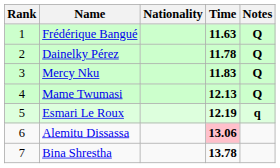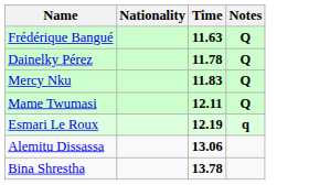- column: Rank | 1 | 2 | 3 | 4 | 5 | 6 | 7
Mame Twumasi | Time: 12.13 -> 12.11
Alemitu Dissassa | Time: pink background -> no background
